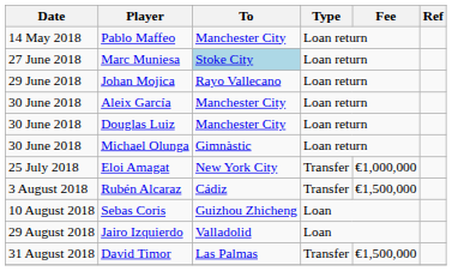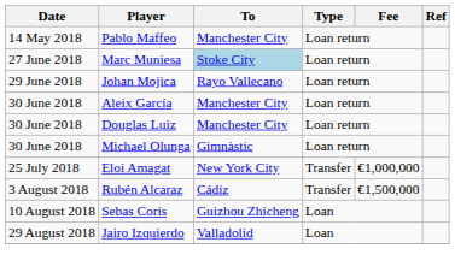- row: 31 August 2018 | David Timor | Las Palmas | Transfer | €1,500,000
